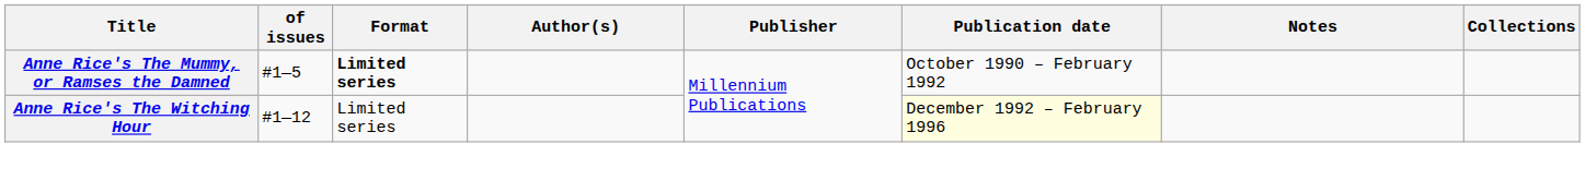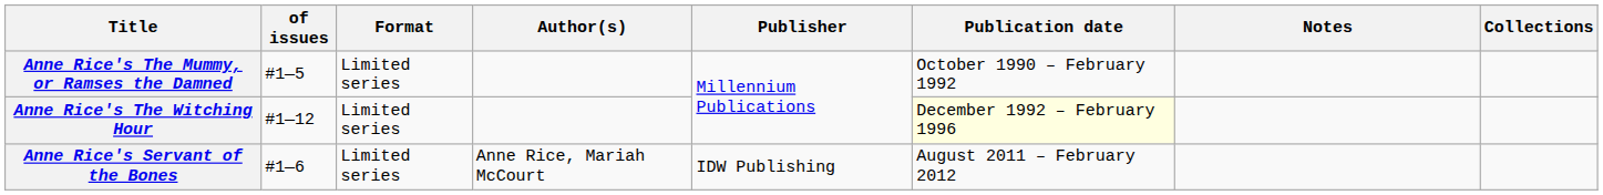Anne Rice's The Mummy, or Ramses the Damned | Format: bold -> normal
+ row: Anne Rice's Servant of the Bones | #1—6 | Limited series | Anne Rice, Mariah McCourt | IDW Publishing | August 2011 – February 2012
